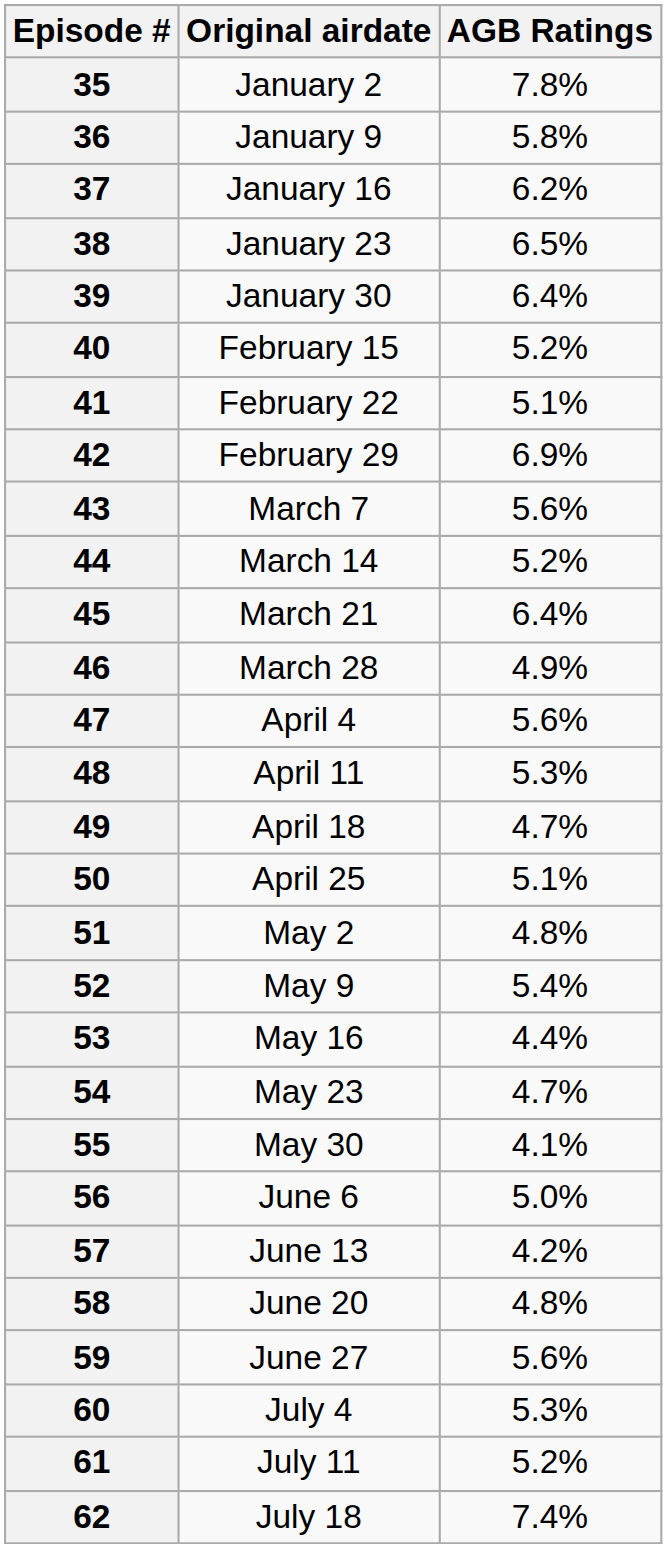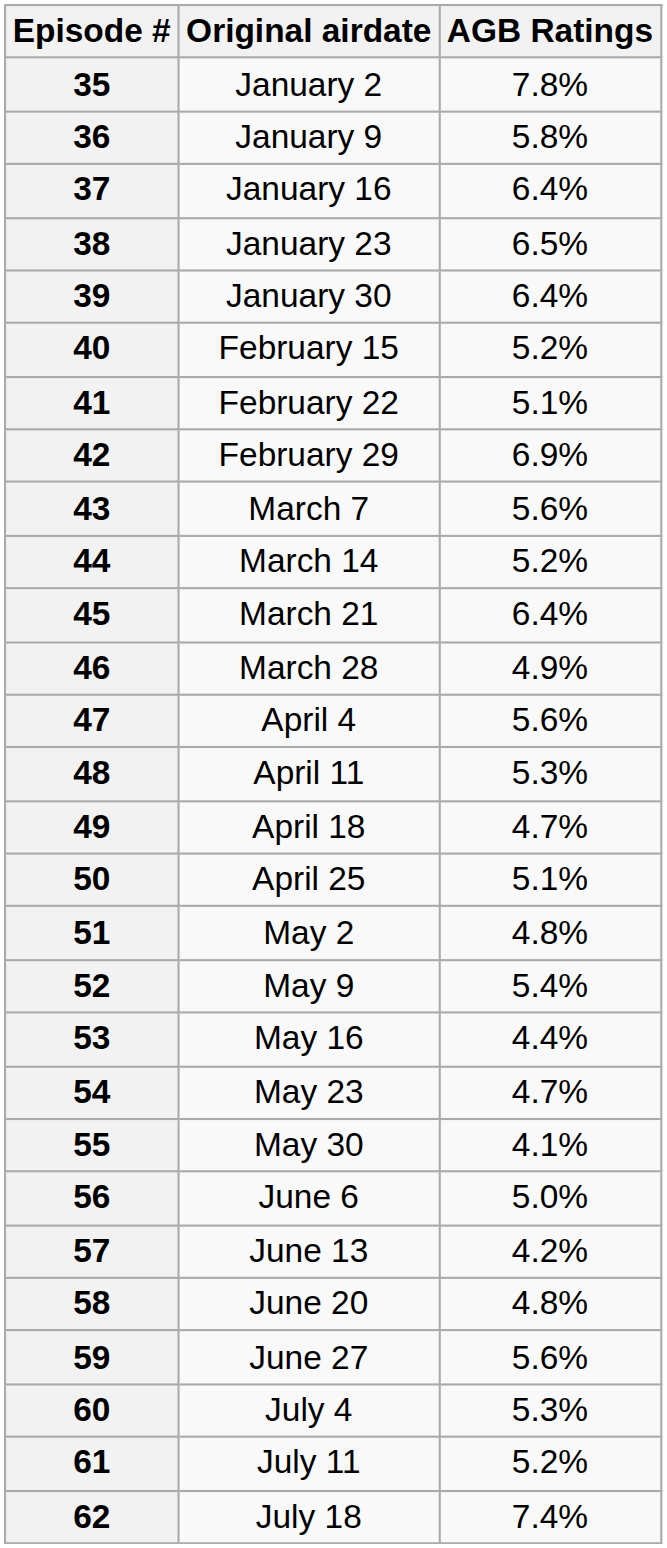37 | AGB Ratings: 6.2% -> 6.4%
